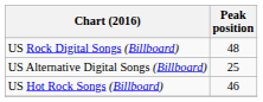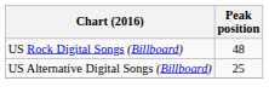- row: US Hot Rock Songs (Billboard) | 46
